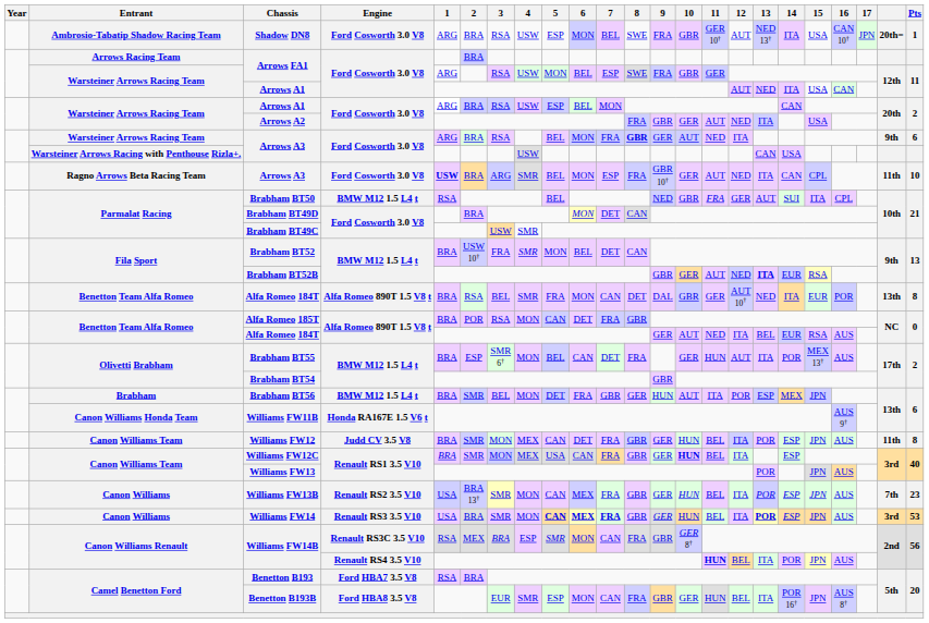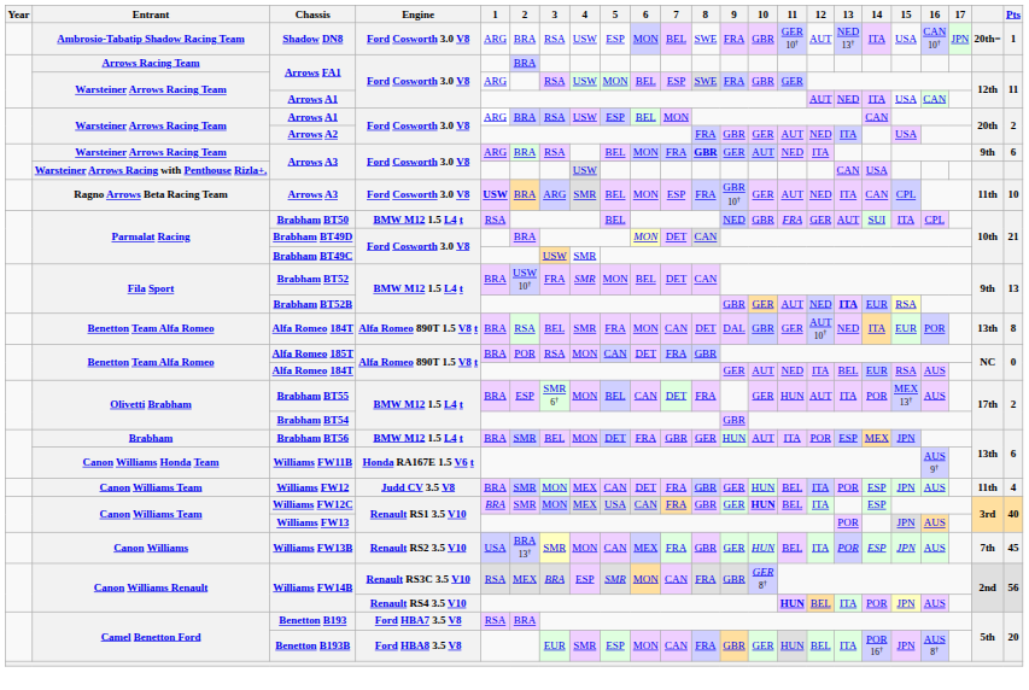Williams FW12 | Pts: 8 -> 4
Williams FW13B | Pts: 23 -> 45
- row: Canon Williams | Williams FW14 | Renault RS3 3.5 V10 | USA | BRA | SMR | MON | CAN | MEX | FRA | GBR | GER | HUN | BEL | ITA | POR | ESP | JPN | AUS | 3rd | 53
